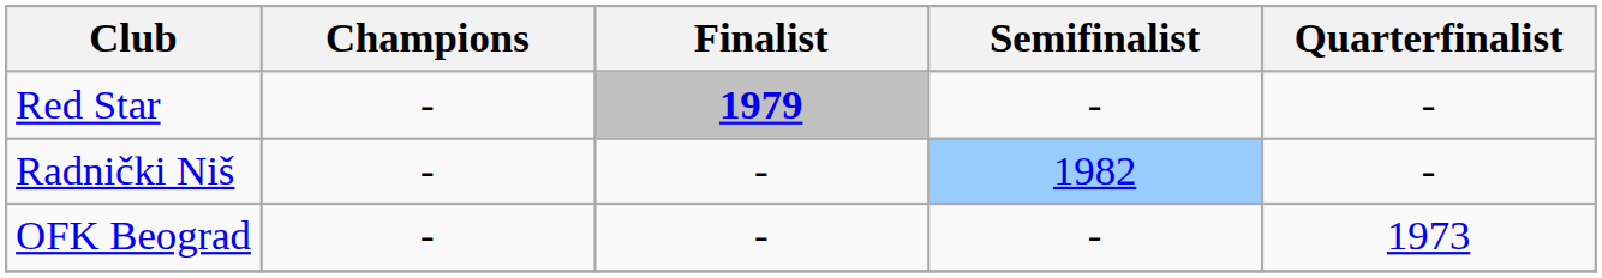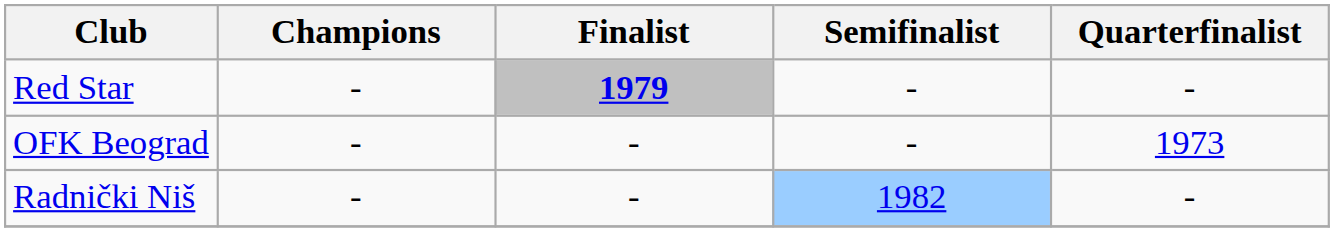rows swapped: Radnički Niš <-> OFK Beograd
